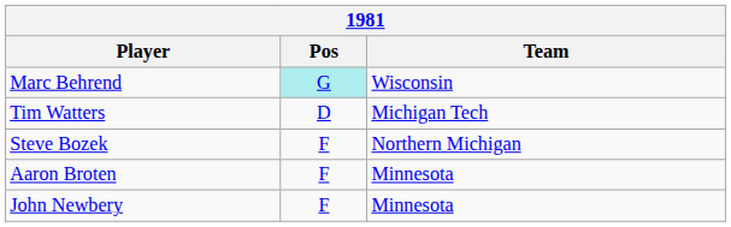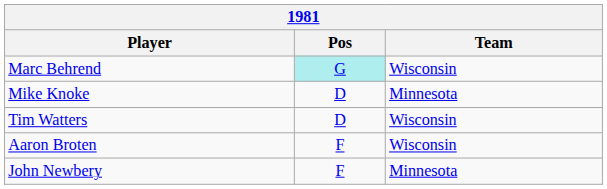+ row: Mike Knoke | D | Minnesota
Tim Watters | Team: Michigan Tech -> Wisconsin
- row: Steve Bozek | F | Northern Michigan
Aaron Broten | Team: Minnesota -> Wisconsin
